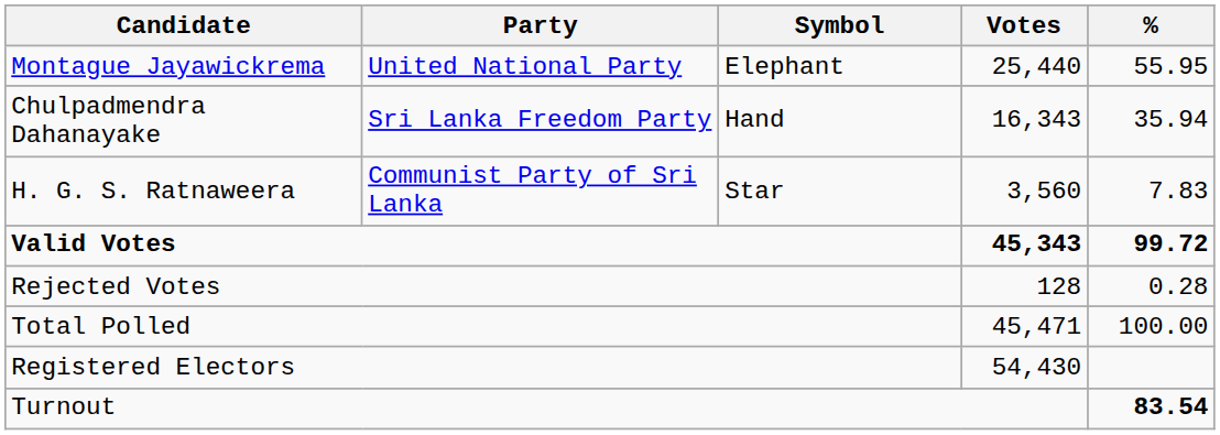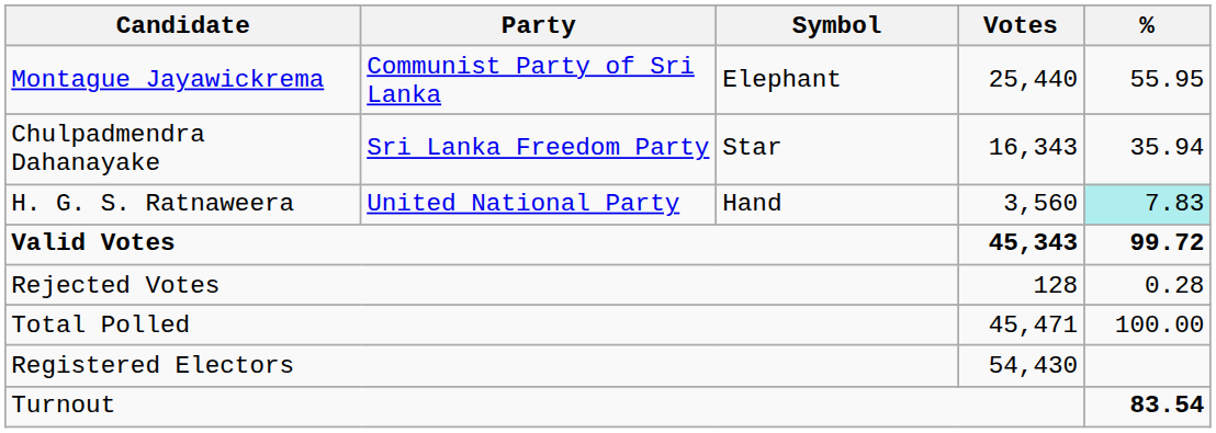Montague Jayawickrema | Party: United National Party -> Communist Party of Sri Lanka
Chulpadmendra Dahanayake | Symbol: Hand -> Star
H. G. S. Ratnaweera | Party: Communist Party of Sri Lanka -> United National Party
H. G. S. Ratnaweera | Symbol: Star -> Hand
H. G. S. Ratnaweera | %: no background -> paleturquoise background
